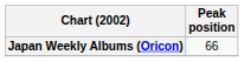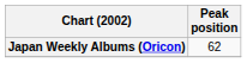Japan Weekly Albums (Oricon) | Peak position: 66 -> 62
